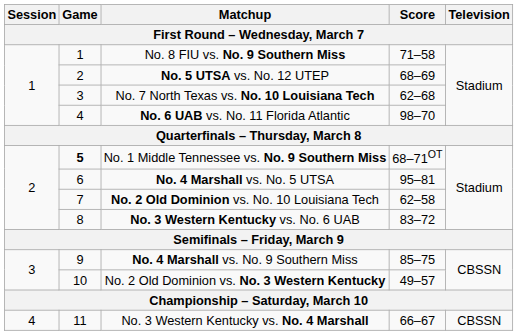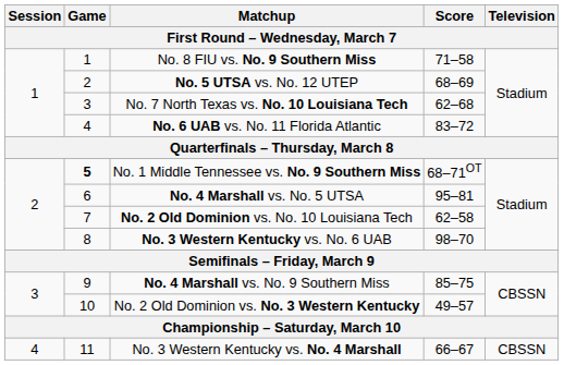No. 6 UAB vs. No. 11 Florida Atlantic | Score: 98–70 -> 83–72
No. 3 Western Kentucky vs. No. 6 UAB | Score: 83–72 -> 98–70
